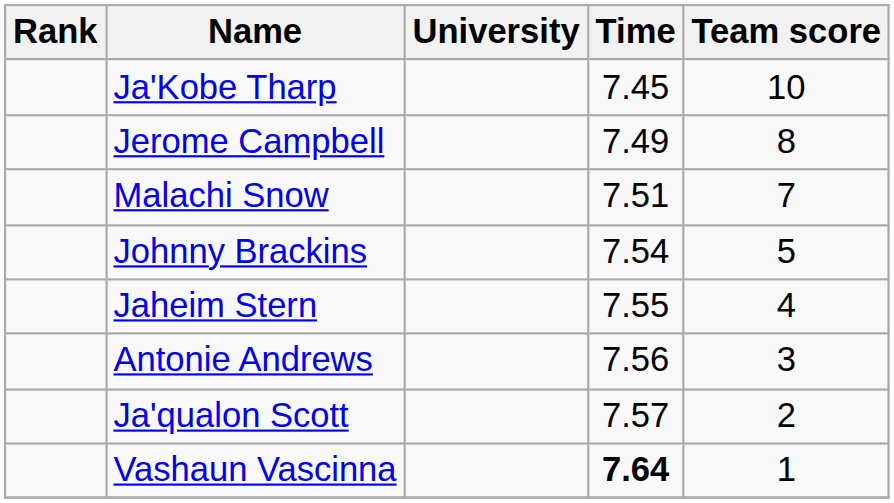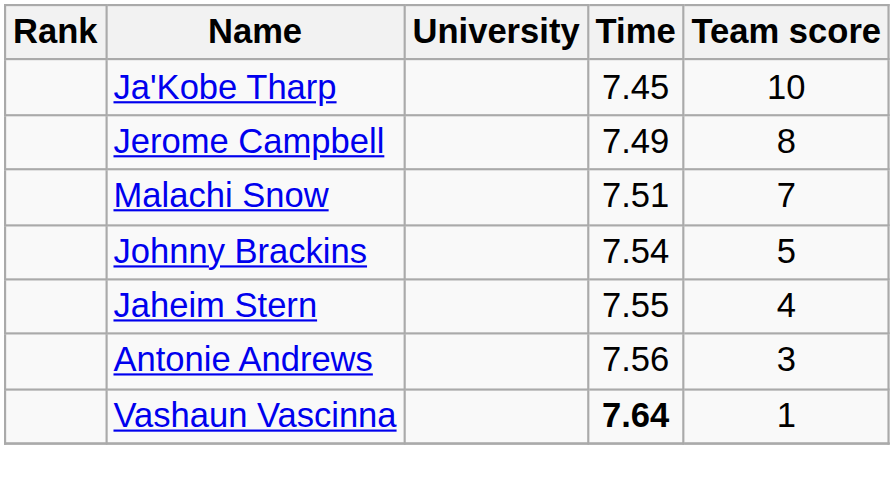- row: Ja'qualon Scott | 7.57 | 2
